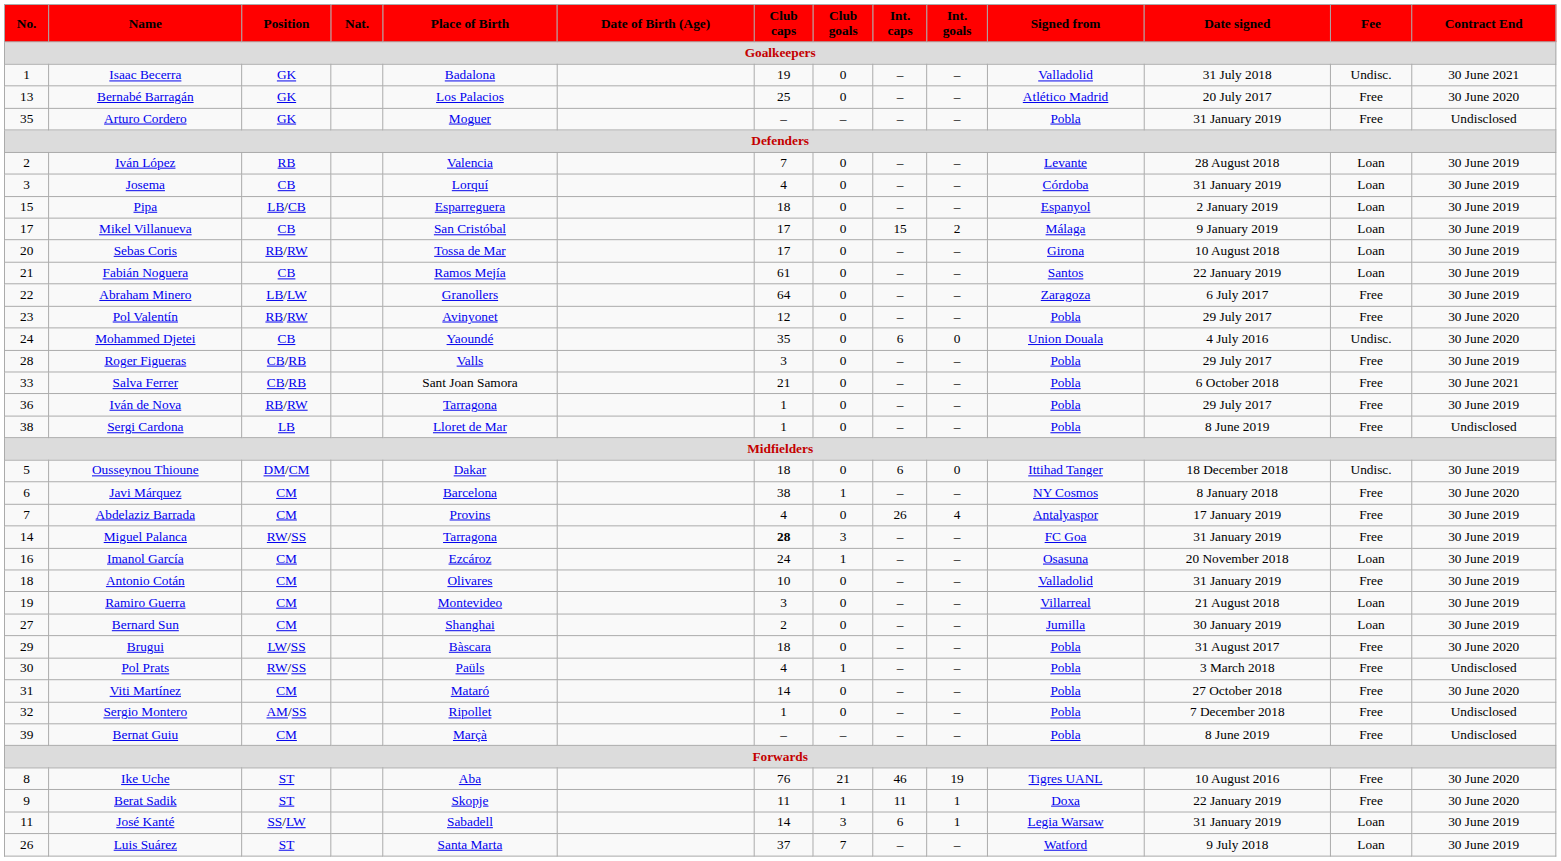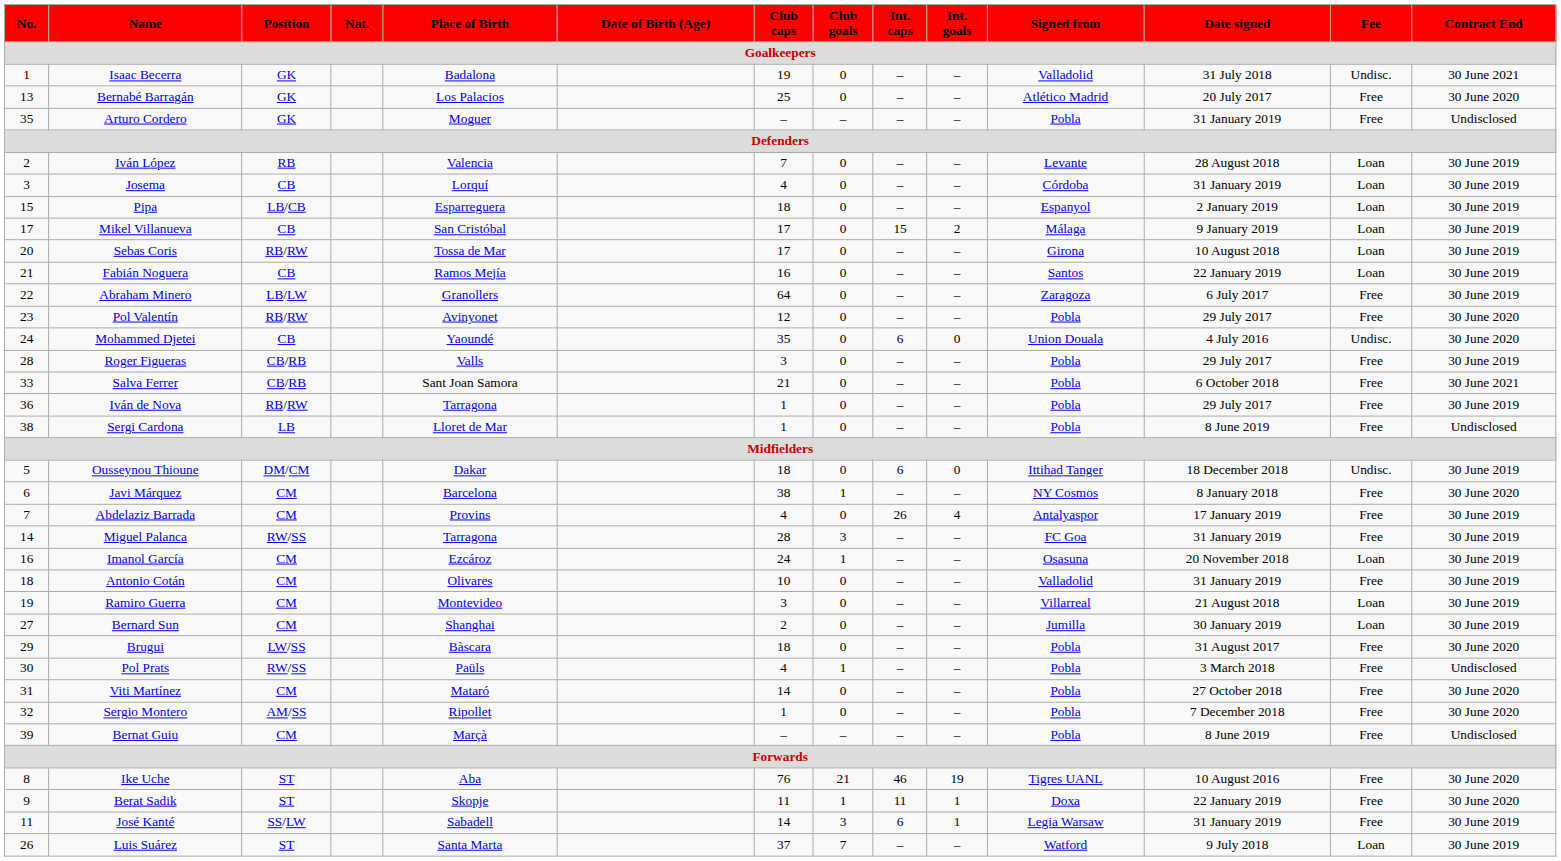Fabián Noguera | Club caps: 61 -> 16
Miguel Palanca | Club caps: bold -> normal
Sergio Montero | Contract End: Undisclosed -> 30 June 2020
José Kanté | Fee: Loan -> Free
